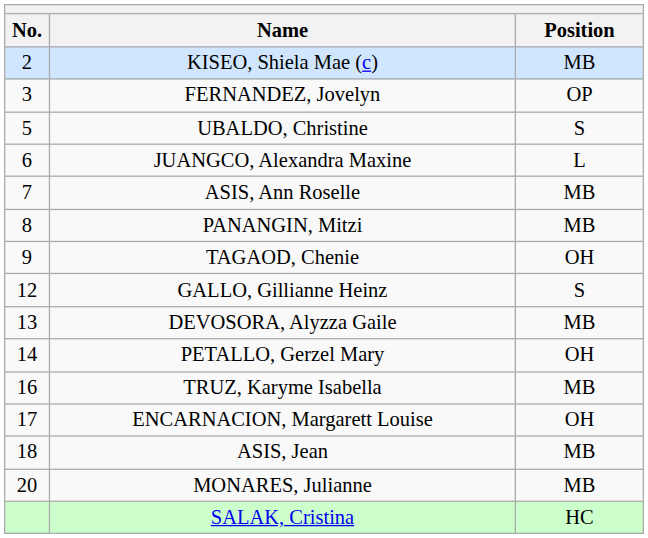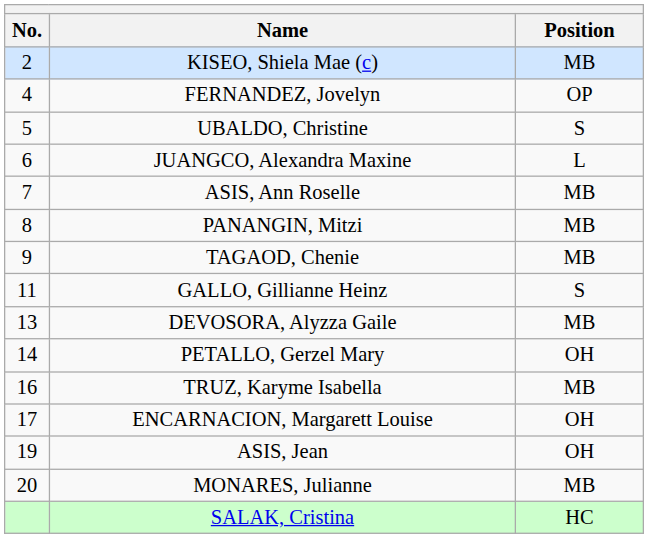FERNANDEZ, Jovelyn | No.: 3 -> 4
TAGAOD, Chenie | Position: OH -> MB
GALLO, Gillianne Heinz | No.: 12 -> 11
ASIS, Jean | No.: 18 -> 19
ASIS, Jean | Position: MB -> OH
